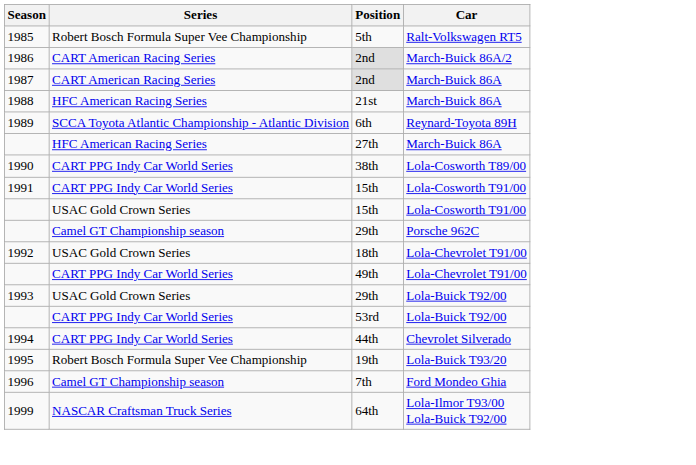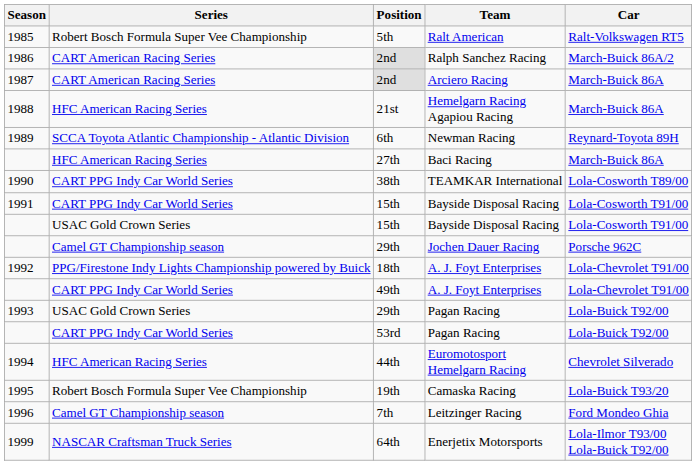+ column: Team | Ralt American | Ralph Sanchez Racing | Arciero Racing | Hemelgarn Racing Agapiou Racing | Newman Racing | Baci Racing | TEAMKAR International | Bayside Disposal Racing | Bayside Disposal Racing | Jochen Dauer Racing | A. J. Foyt Enterprises | A. J. Foyt Enterprises | Pagan Racing | Pagan Racing | Euromotosport Hemelgarn Racing | Camaska Racing | Leitzinger Racing | Enerjetix Motorsports
18th | Series: USAC Gold Crown Series -> PPG/Firestone Indy Lights Championship powered by Buick
44th | Series: CART PPG Indy Car World Series -> HFC American Racing Series
